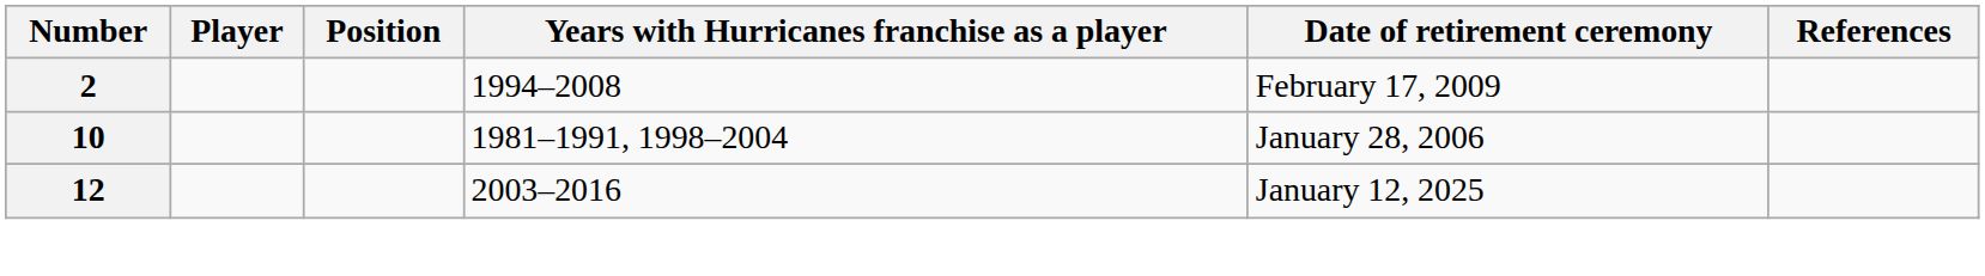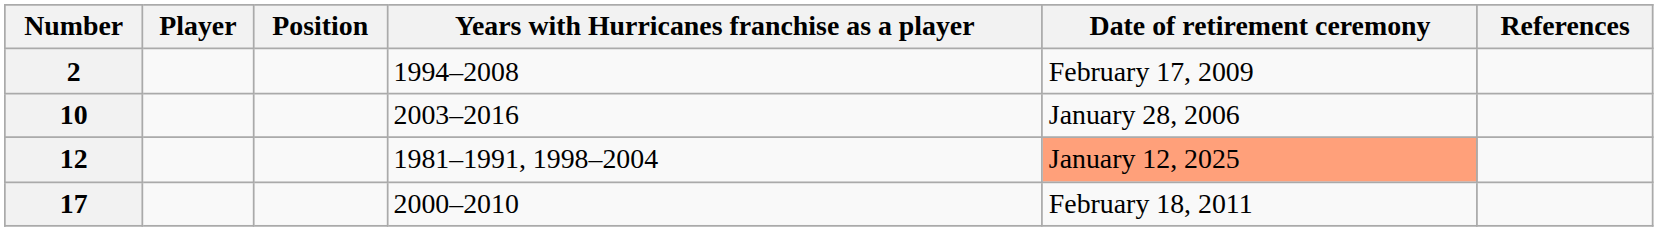10 | Years with Hurricanes franchise as a player: 1981–1991, 1998–2004 -> 2003–2016
12 | Years with Hurricanes franchise as a player: 2003–2016 -> 1981–1991, 1998–2004
12 | Date of retirement ceremony: no background -> lightsalmon background
+ row: 17 | 2000–2010 | February 18, 2011
